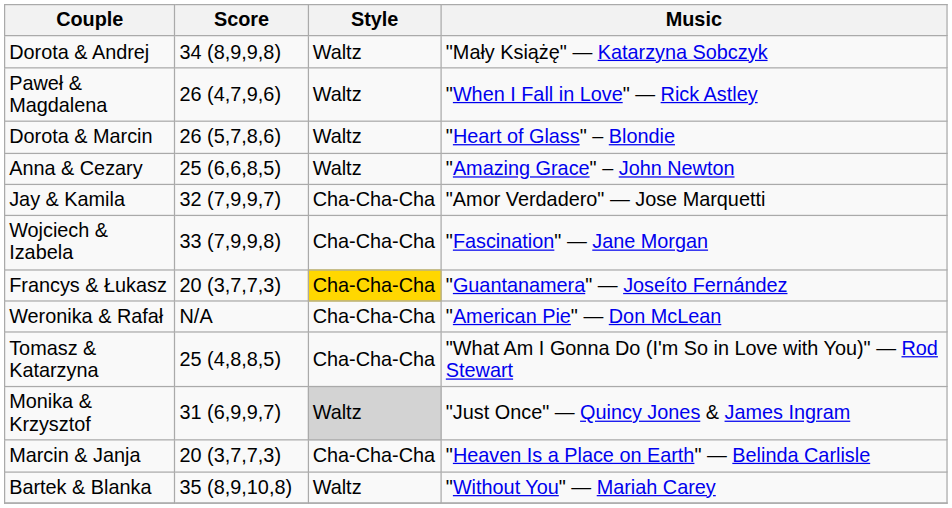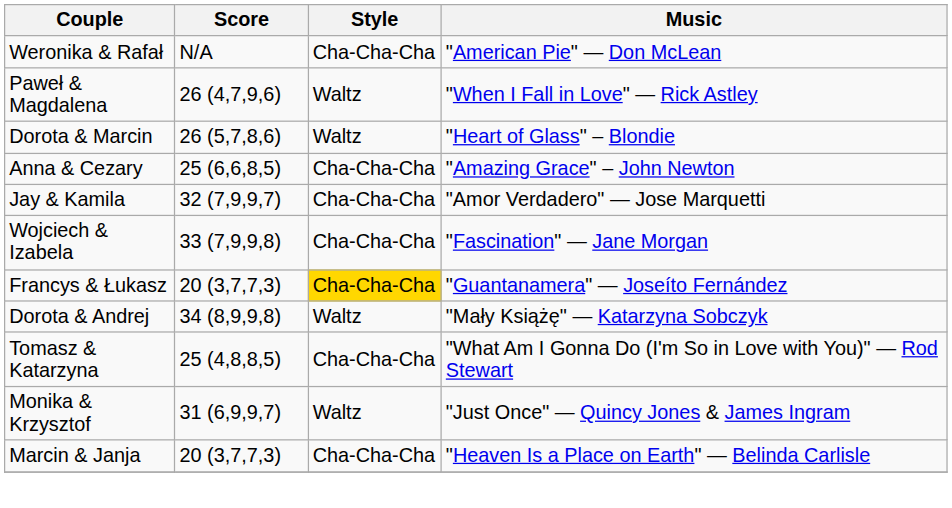rows swapped: Weronika & Rafał <-> Dorota & Andrej
Anna & Cezary | Style: Waltz -> Cha-Cha-Cha
Monika & Krzysztof | Style: lightgrey background -> no background
- row: Bartek & Blanka | 35 (8,9,10,8) | Waltz | "Without You" — Mariah Carey
